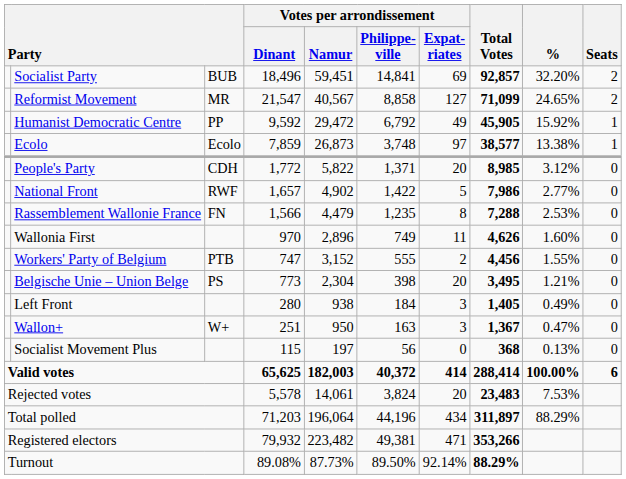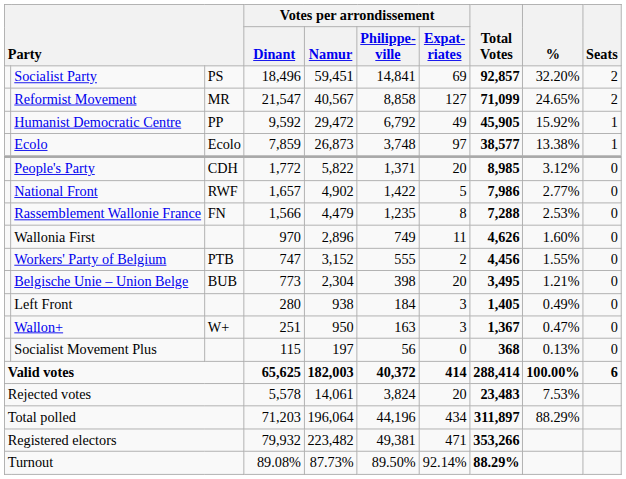Socialist Party | column 3: BUB -> PS
Belgische Unie – Union Belge | column 3: PS -> BUB
